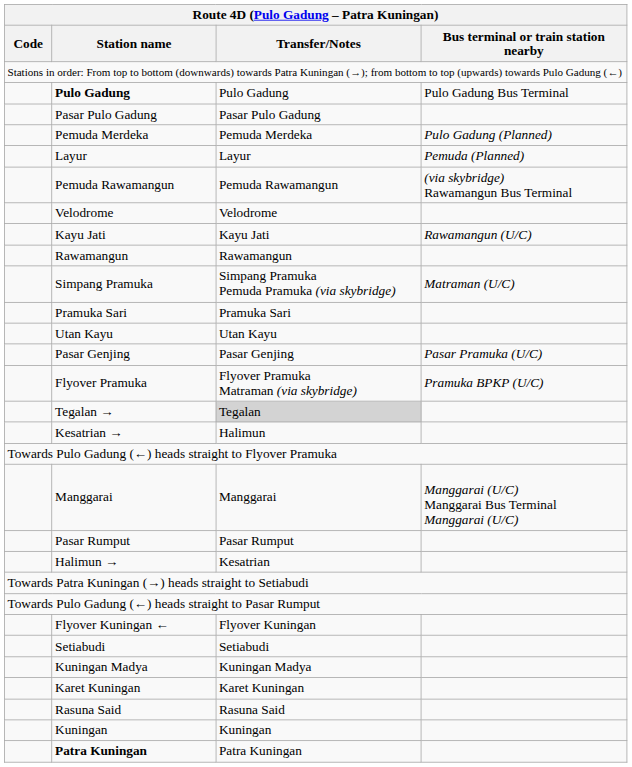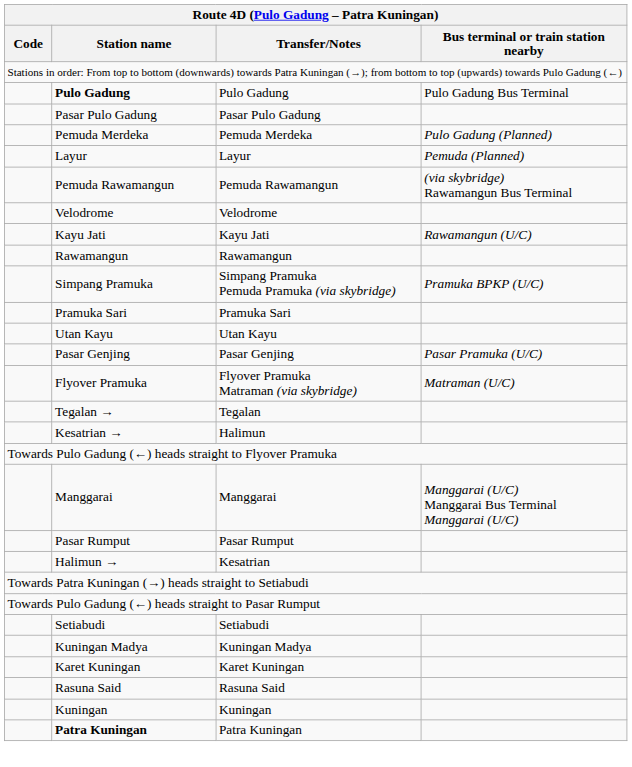Simpang Pramuka | Bus terminal or train station nearby: Matraman (U/C) -> Pramuka BPKP (U/C)
Flyover Pramuka | Bus terminal or train station nearby: Pramuka BPKP (U/C) -> Matraman (U/C)
Tegalan → | Transfer/Notes: lightgrey background -> no background
- row: Flyover Kuningan ← | Flyover Kuningan
